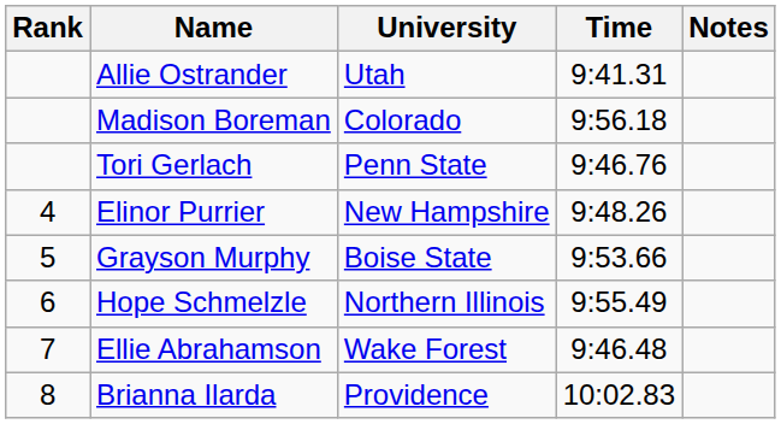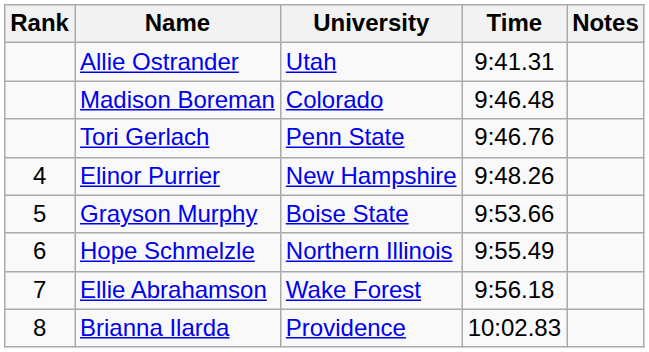Madison Boreman | Time: 9:56.18 -> 9:46.48
Ellie Abrahamson | Time: 9:46.48 -> 9:56.18
